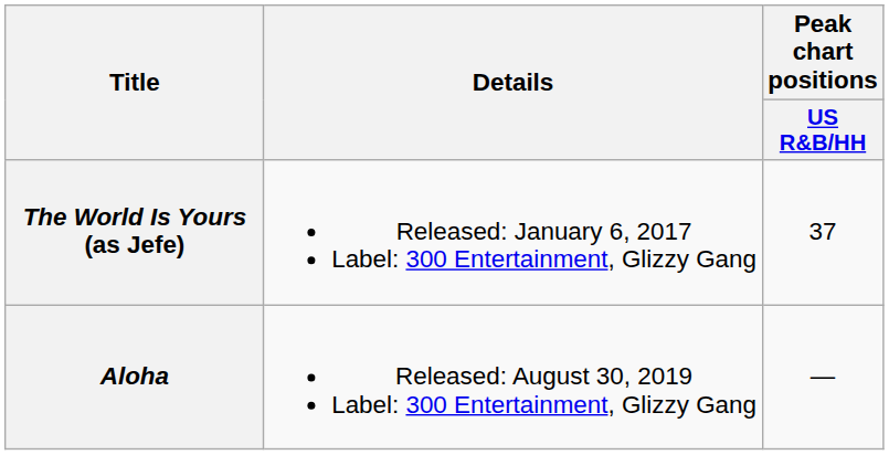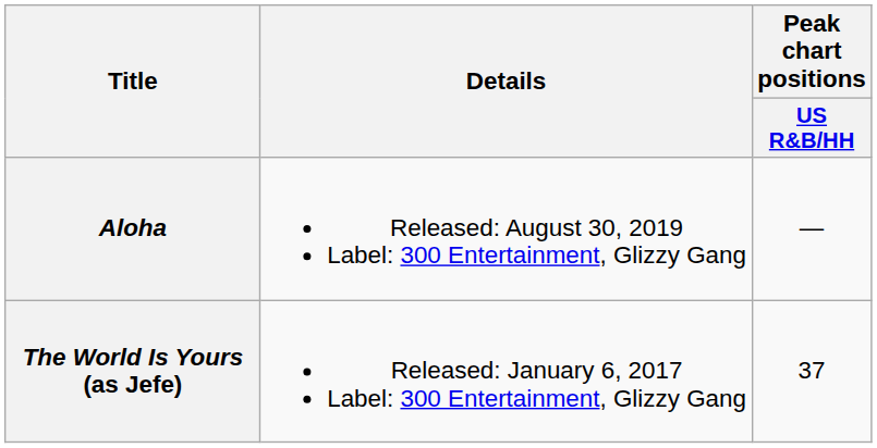rows swapped: The World Is Yours (as Jefe) <-> Aloha
